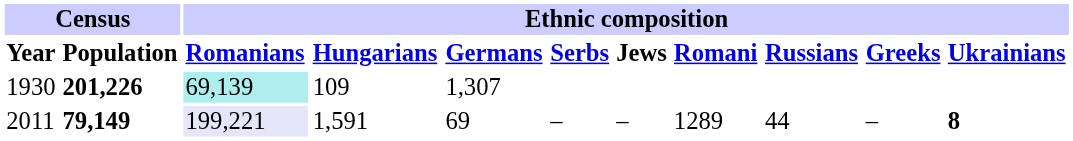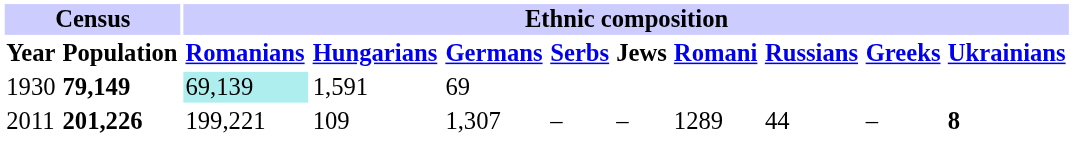1930 | column 2: 201,226 -> 79,149
1930 | column 4: 109 -> 1,591
1930 | column 5: 1,307 -> 69
2011 | column 2: 79,149 -> 201,226
2011 | column 3: lavender background -> no background
2011 | column 4: 1,591 -> 109
2011 | column 5: 69 -> 1,307
